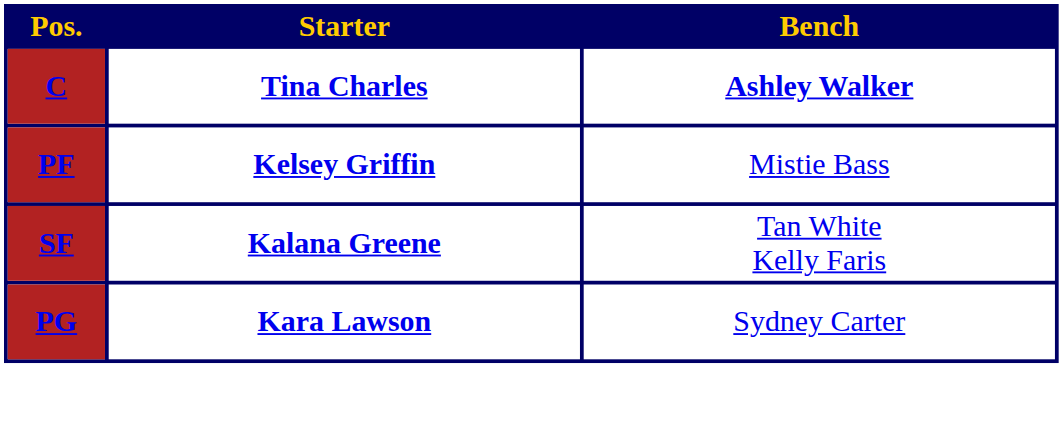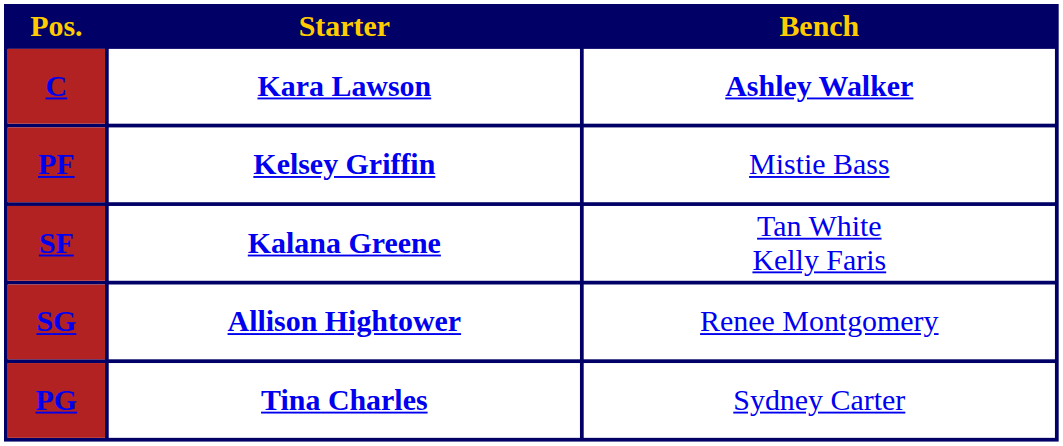C | Starter: Tina Charles -> Kara Lawson
+ row: SG | Allison Hightower | Renee Montgomery
PG | Starter: Kara Lawson -> Tina Charles
